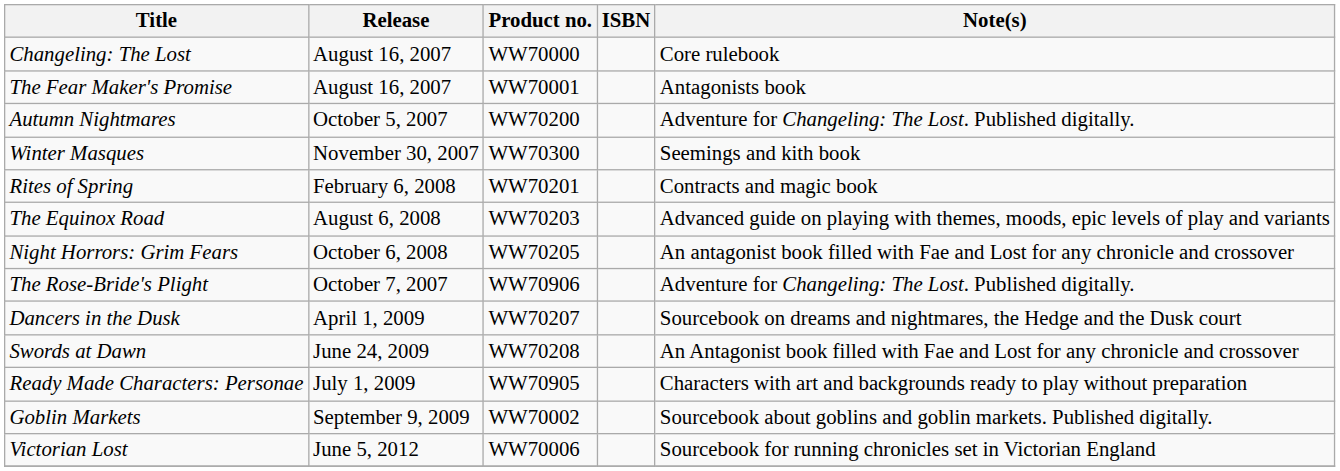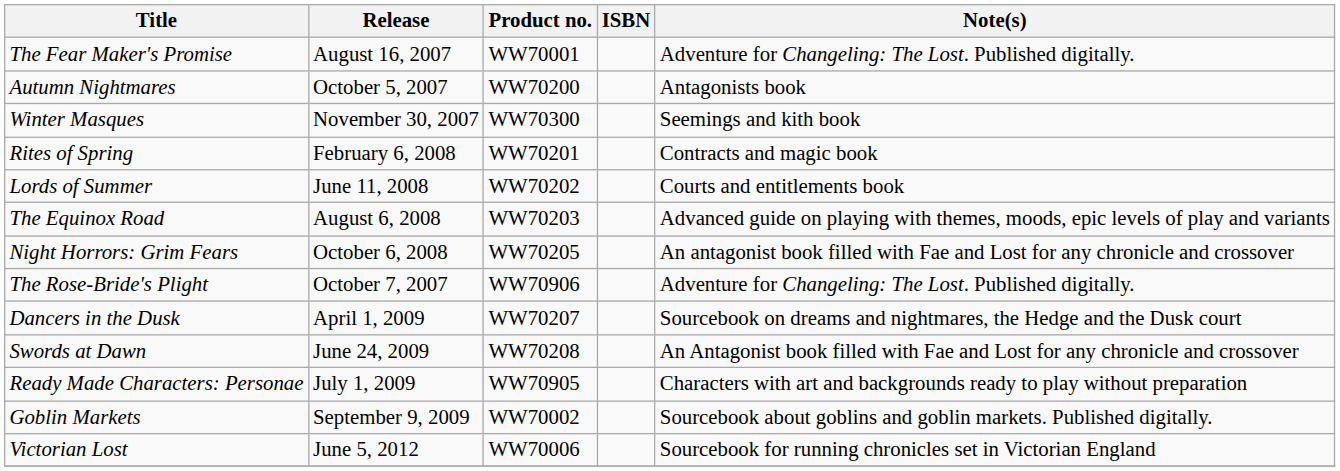- row: Changeling: The Lost | August 16, 2007 | WW70000 | Core rulebook
The Fear Maker's Promise | Note(s): Antagonists book -> Adventure for Changeling: The Lost. Published digitally.
Autumn Nightmares | Note(s): Adventure for Changeling: The Lost. Published digitally. -> Antagonists book
+ row: Lords of Summer | June 11, 2008 | WW70202 | Courts and entitlements book
